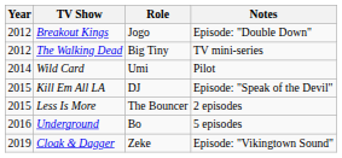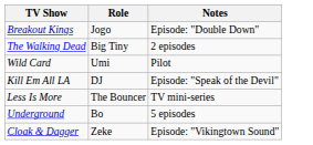- column: Year | 2012 | 2012 | 2014 | 2015 | 2015 | 2016 | 2019
The Walking Dead | Notes: TV mini-series -> 2 episodes
Less Is More | Notes: 2 episodes -> TV mini-series
